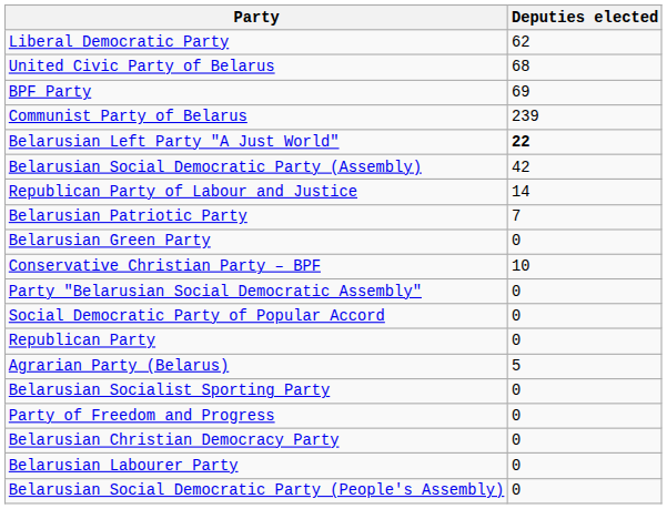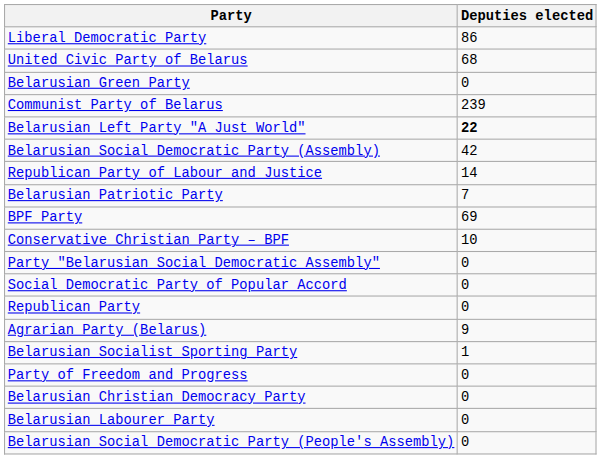Liberal Democratic Party | Deputies elected: 62 -> 86
rows swapped: BPF Party <-> Belarusian Green Party
Agrarian Party (Belarus) | Deputies elected: 5 -> 9
Belarusian Socialist Sporting Party | Deputies elected: 0 -> 1
